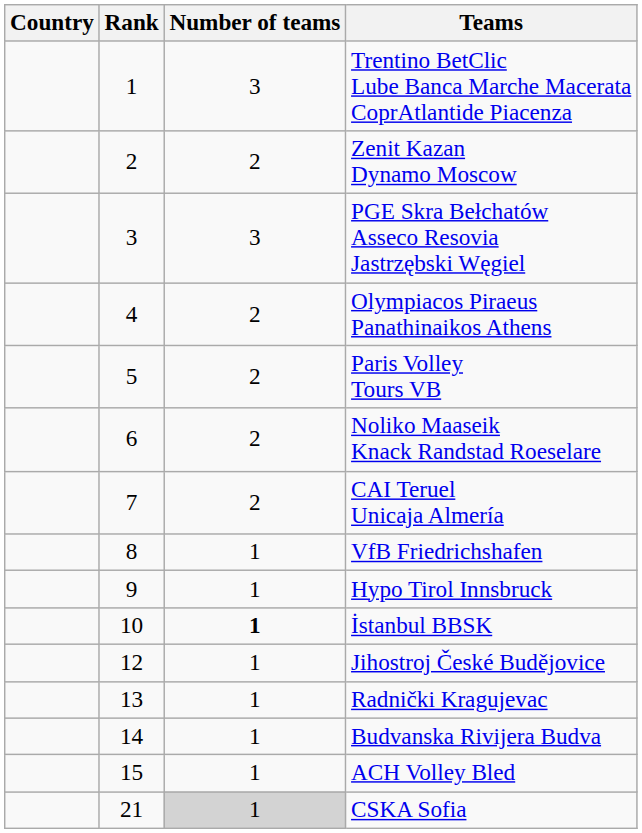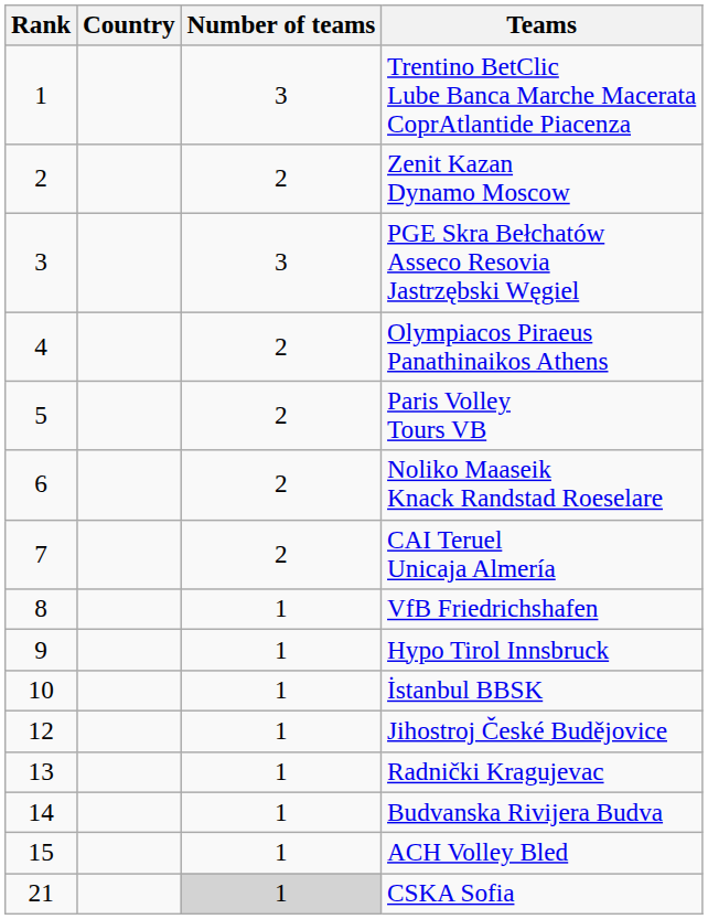columns swapped: Rank <-> Country
İstanbul BBSK | Number of teams: bold -> normal
